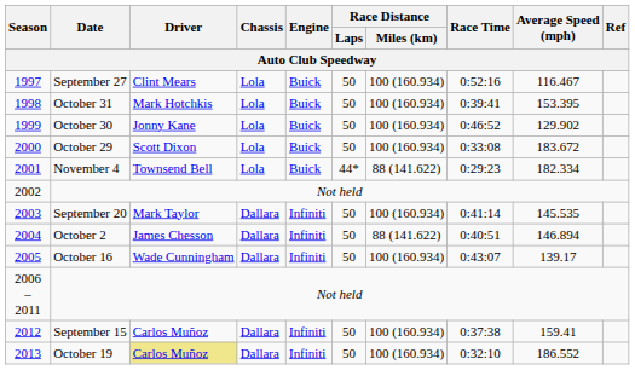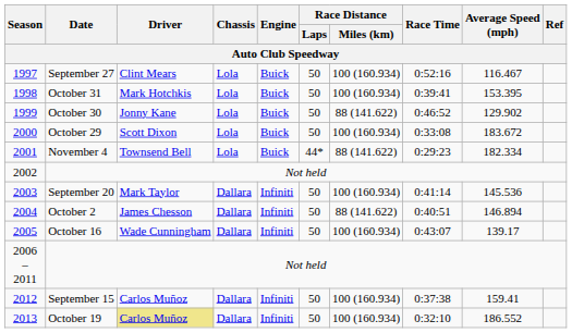October 30 | Race Distance / Miles (km) / Auto Club Speedway: 100 (160.934) -> 88 (141.622)
September 20 | Average Speed (mph) / Auto Club Speedway: 145.535 -> 145.536
